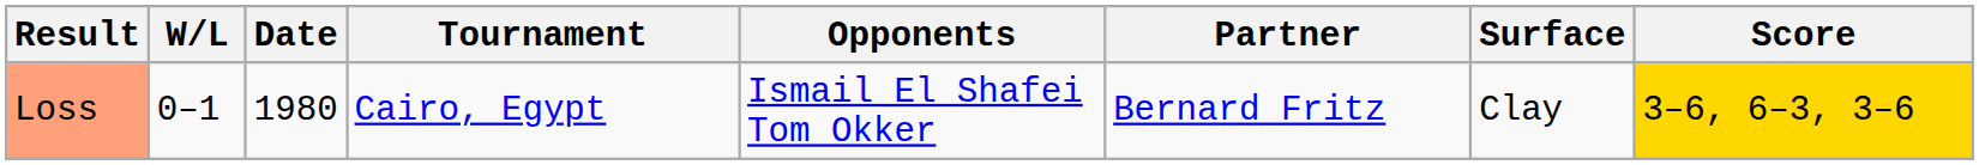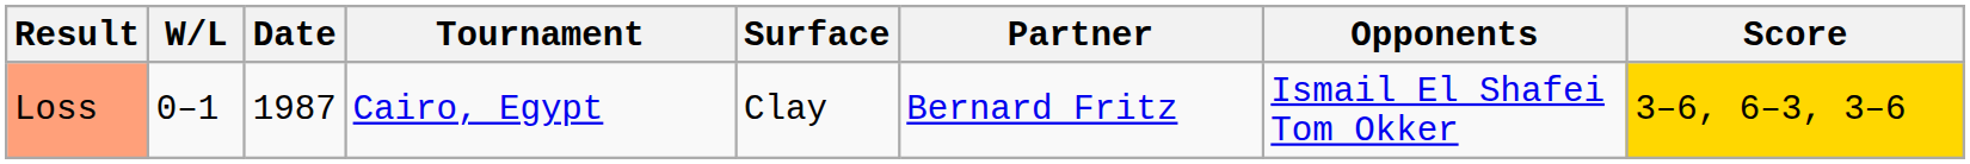columns swapped: Surface <-> Opponents
Loss | Date: 1980 -> 1987
